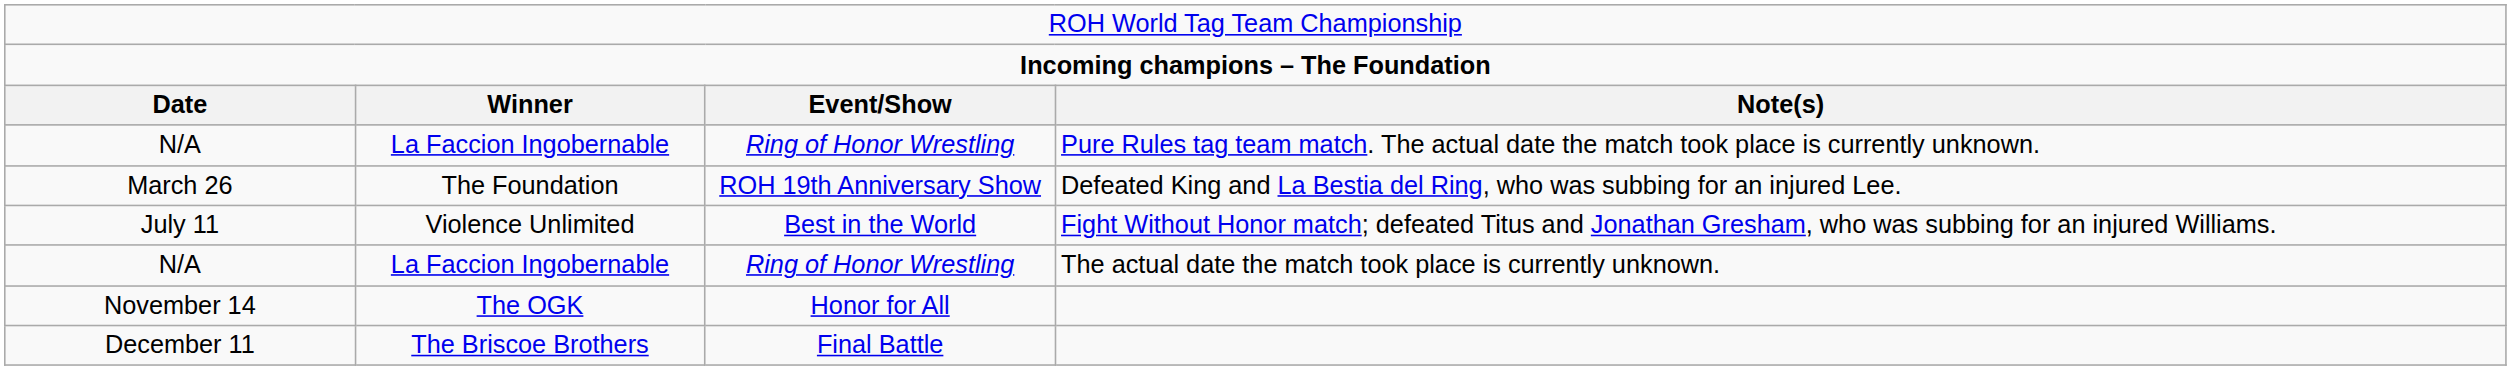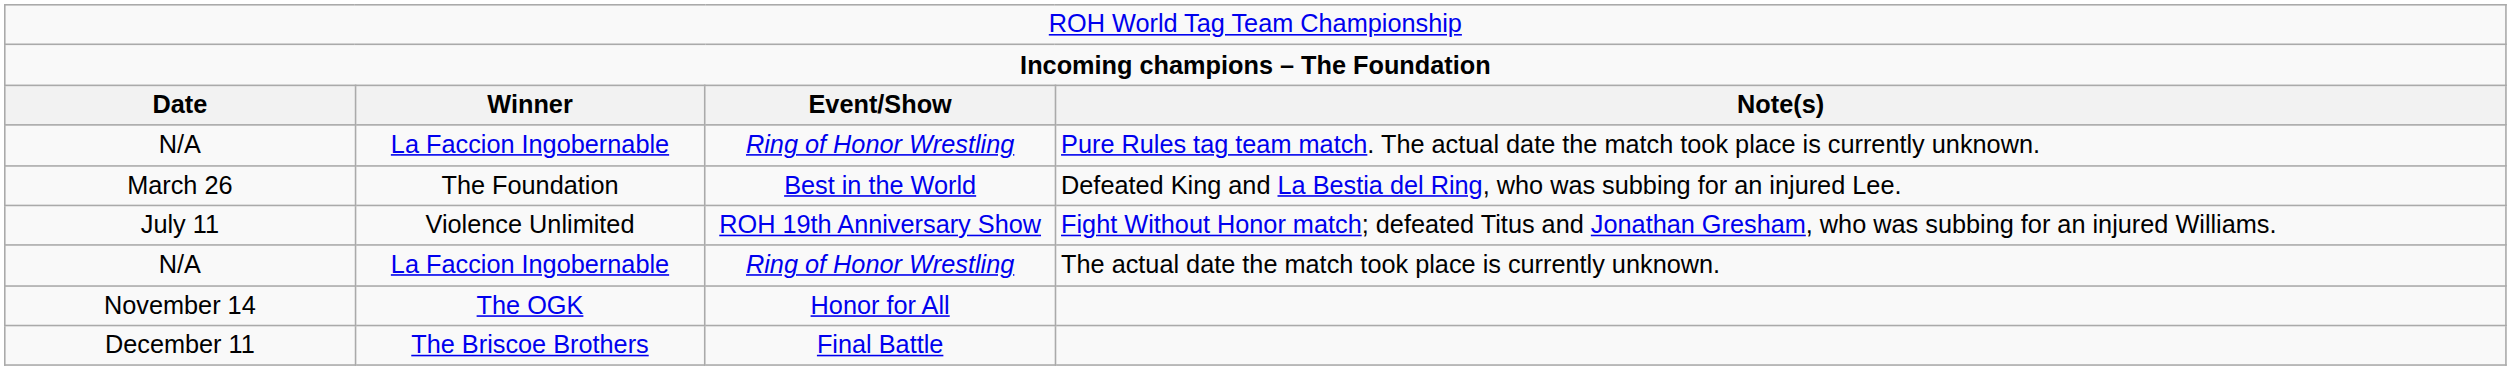March 26 | column 3: ROH 19th Anniversary Show -> Best in the World
July 11 | column 3: Best in the World -> ROH 19th Anniversary Show
